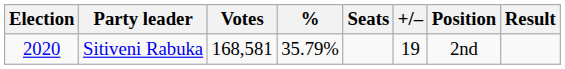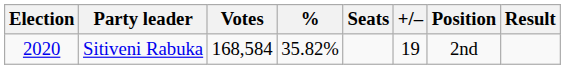Sitiveni Rabuka | Votes: 168,581 -> 168,584
Sitiveni Rabuka | %: 35.79% -> 35.82%
